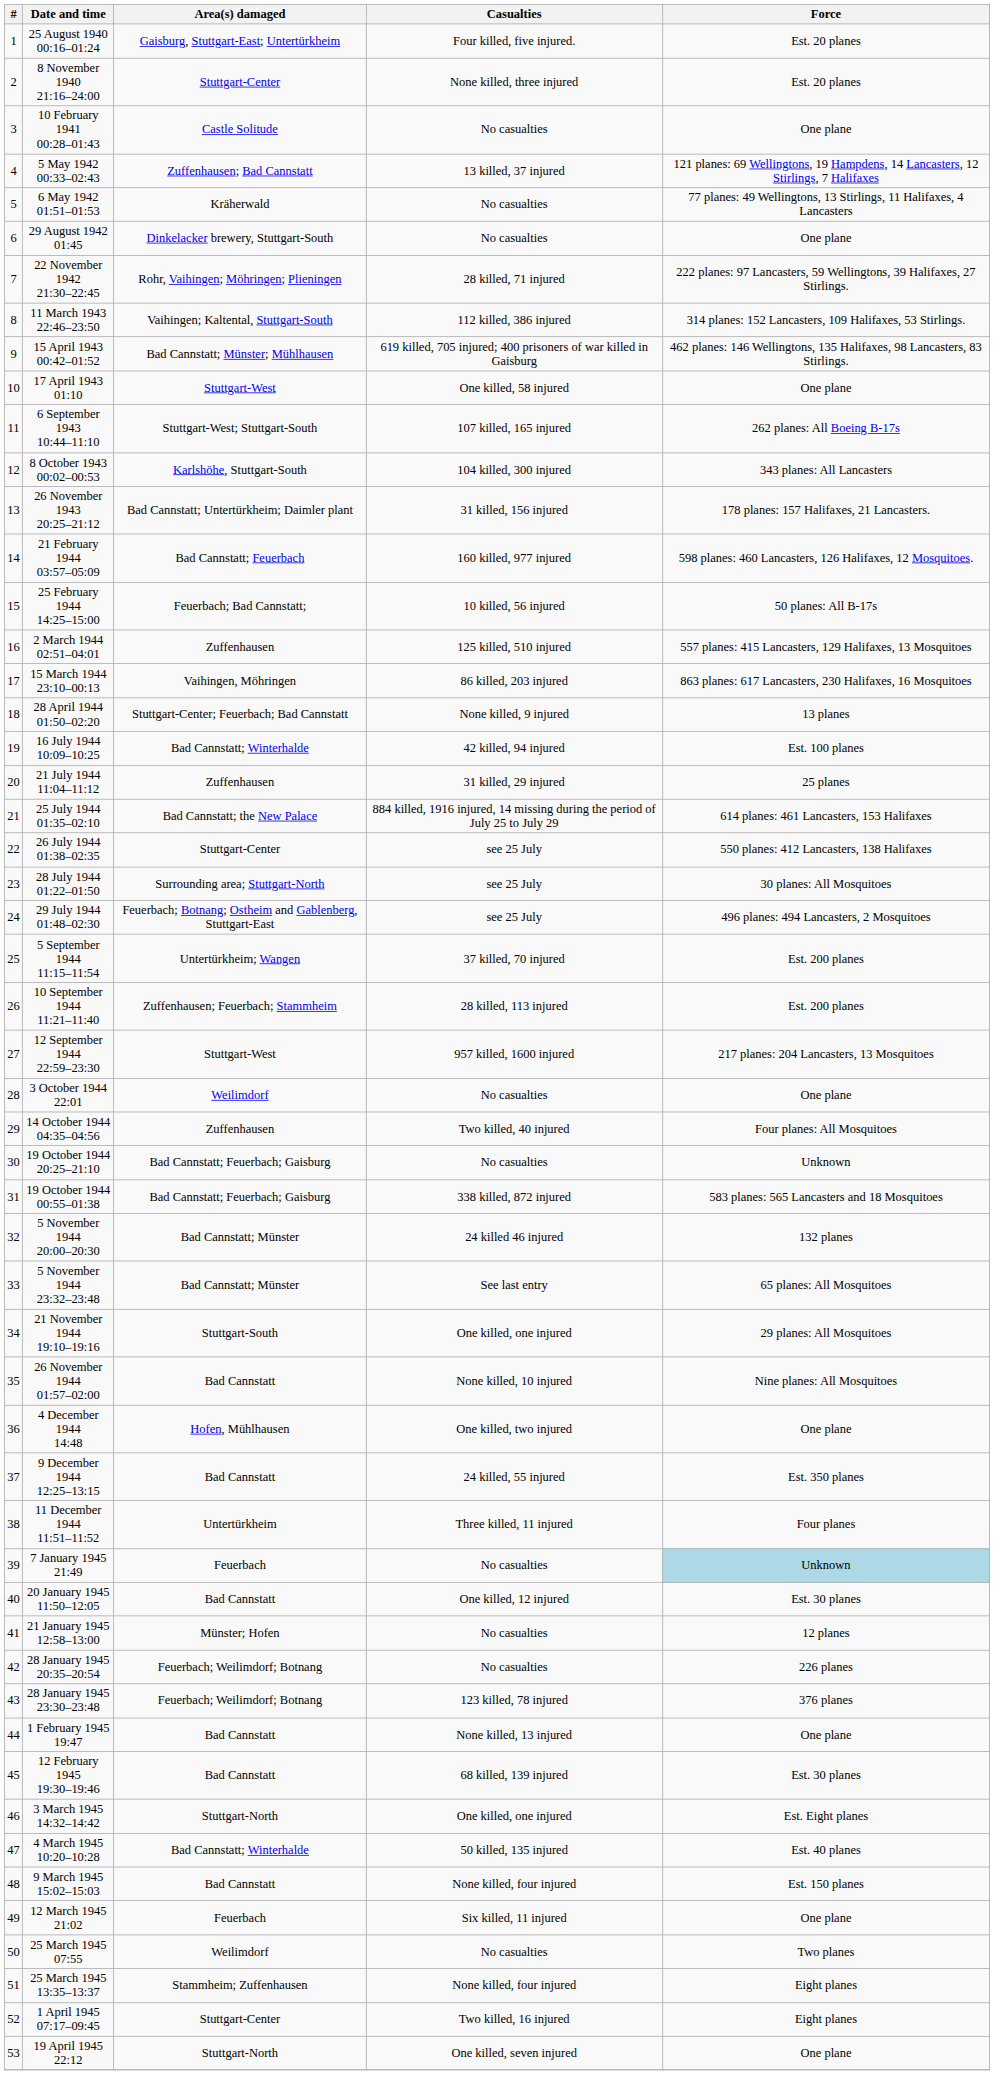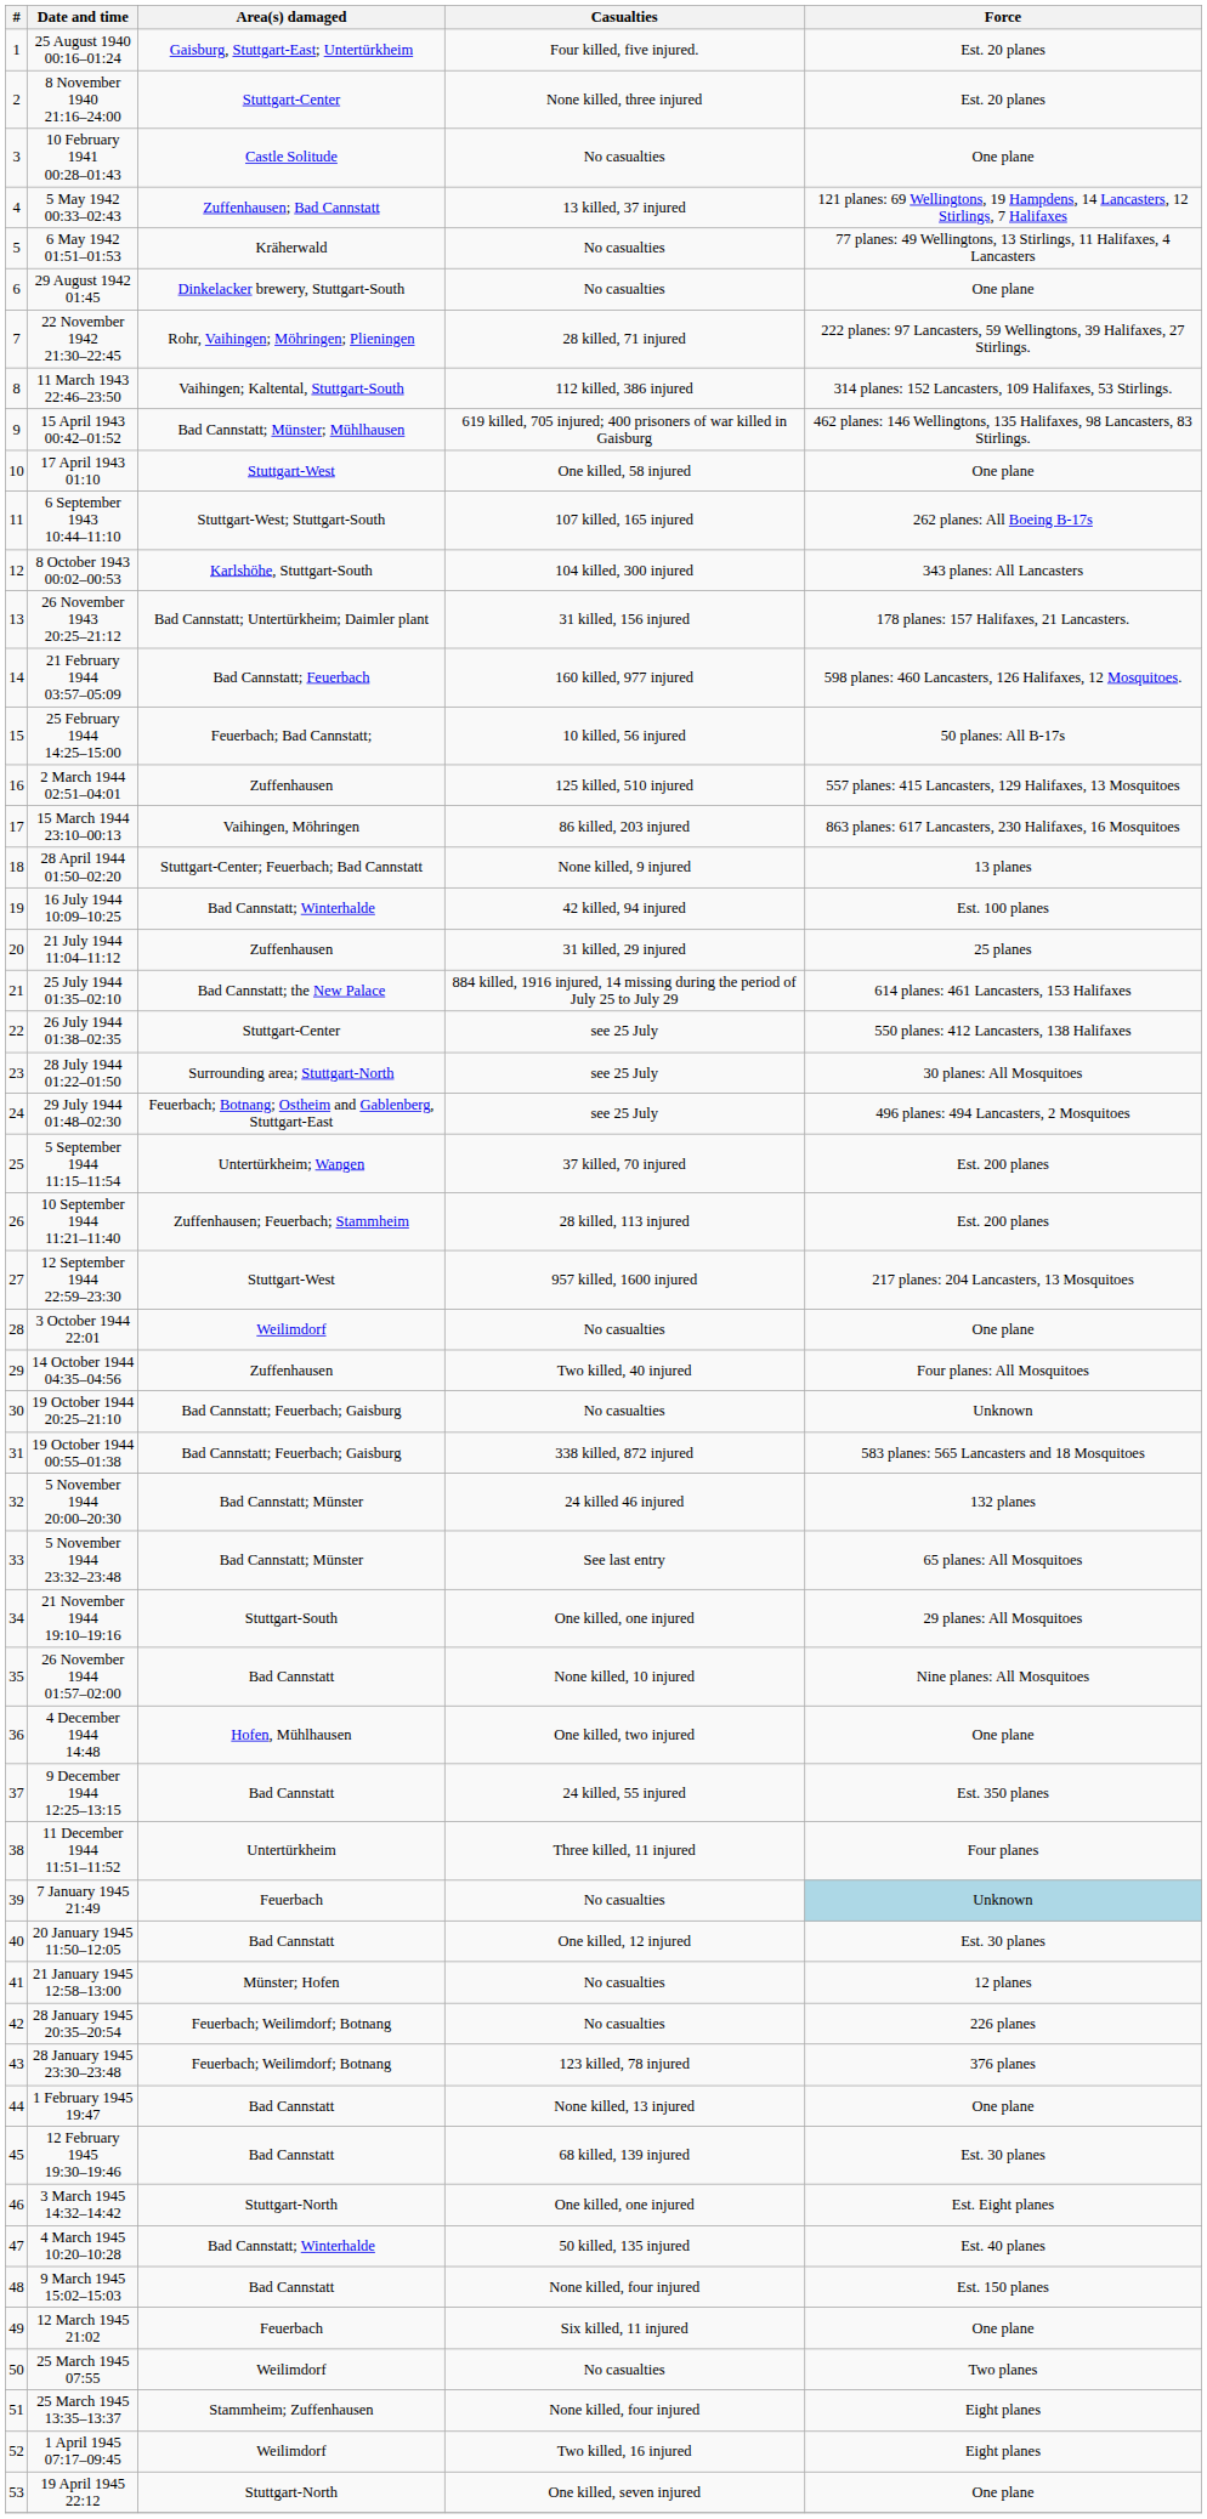1 April 1945 07:17–09:45 | Area(s) damaged: Stuttgart-Center -> Weilimdorf
